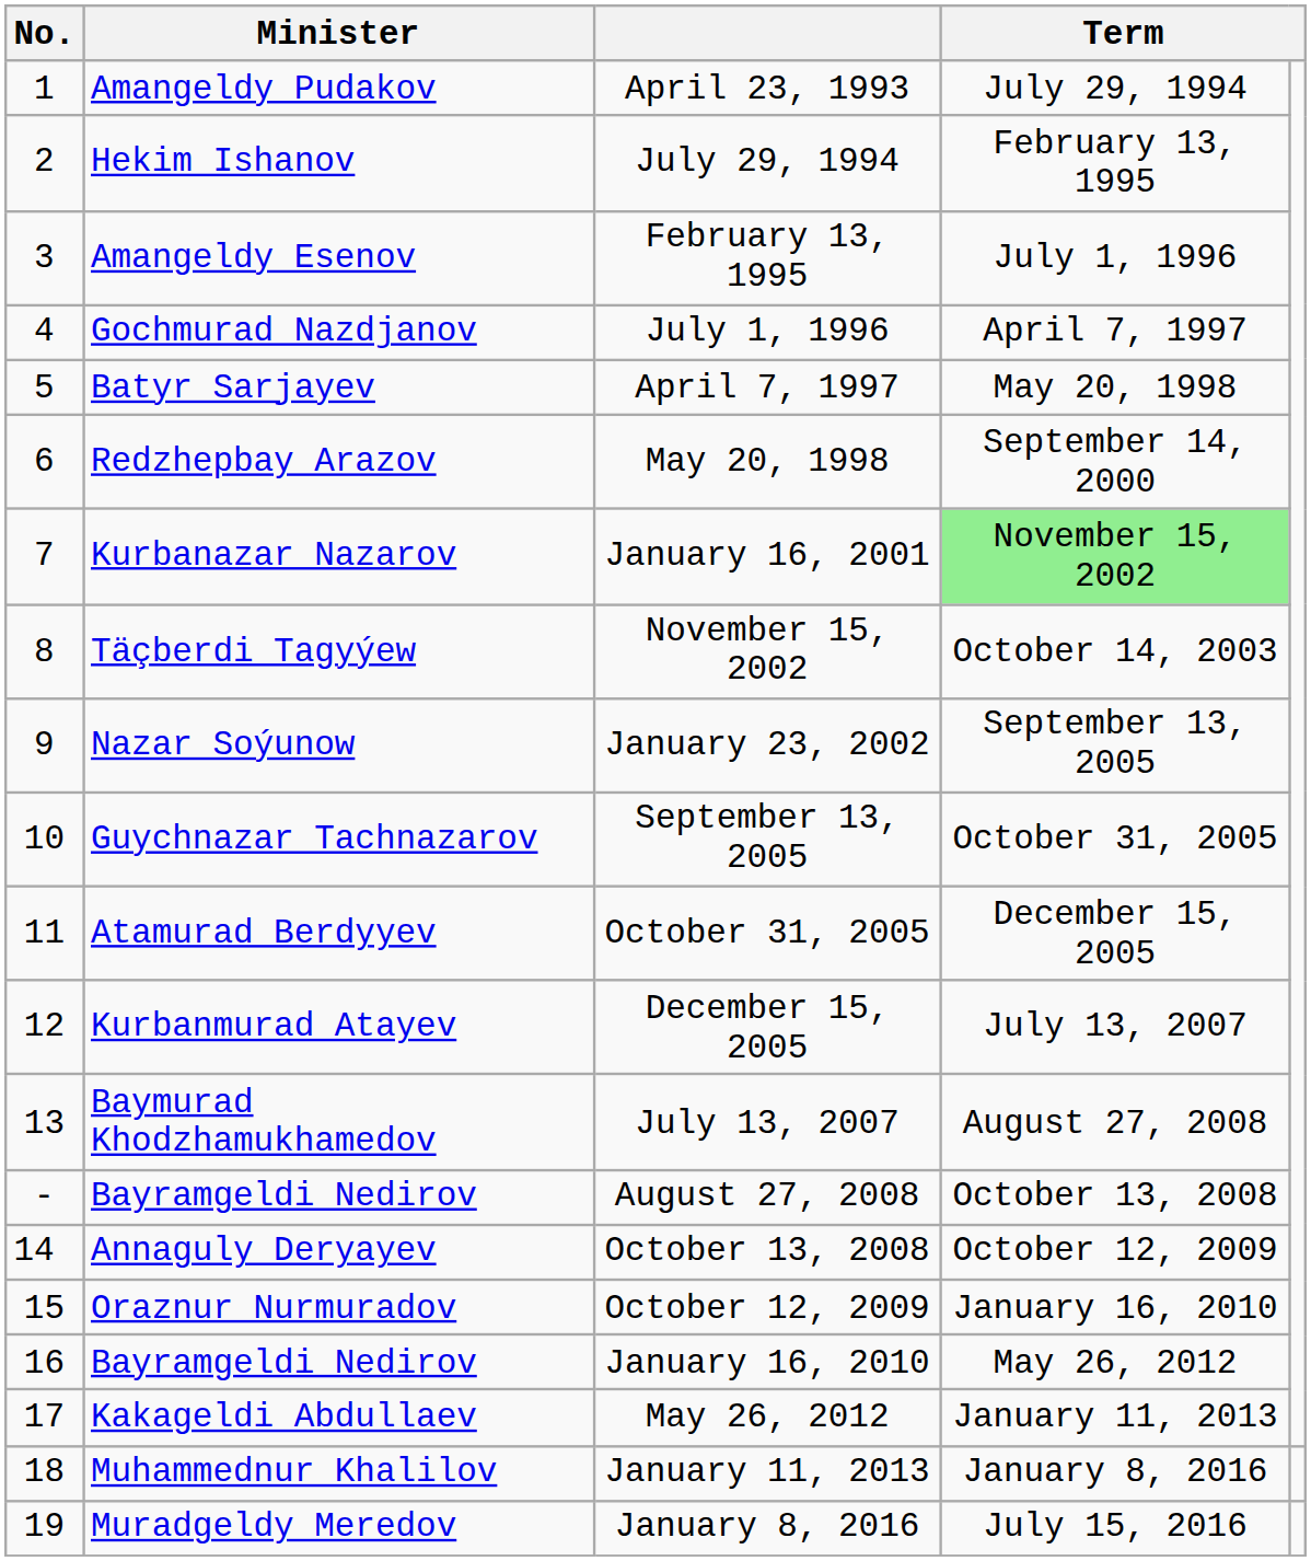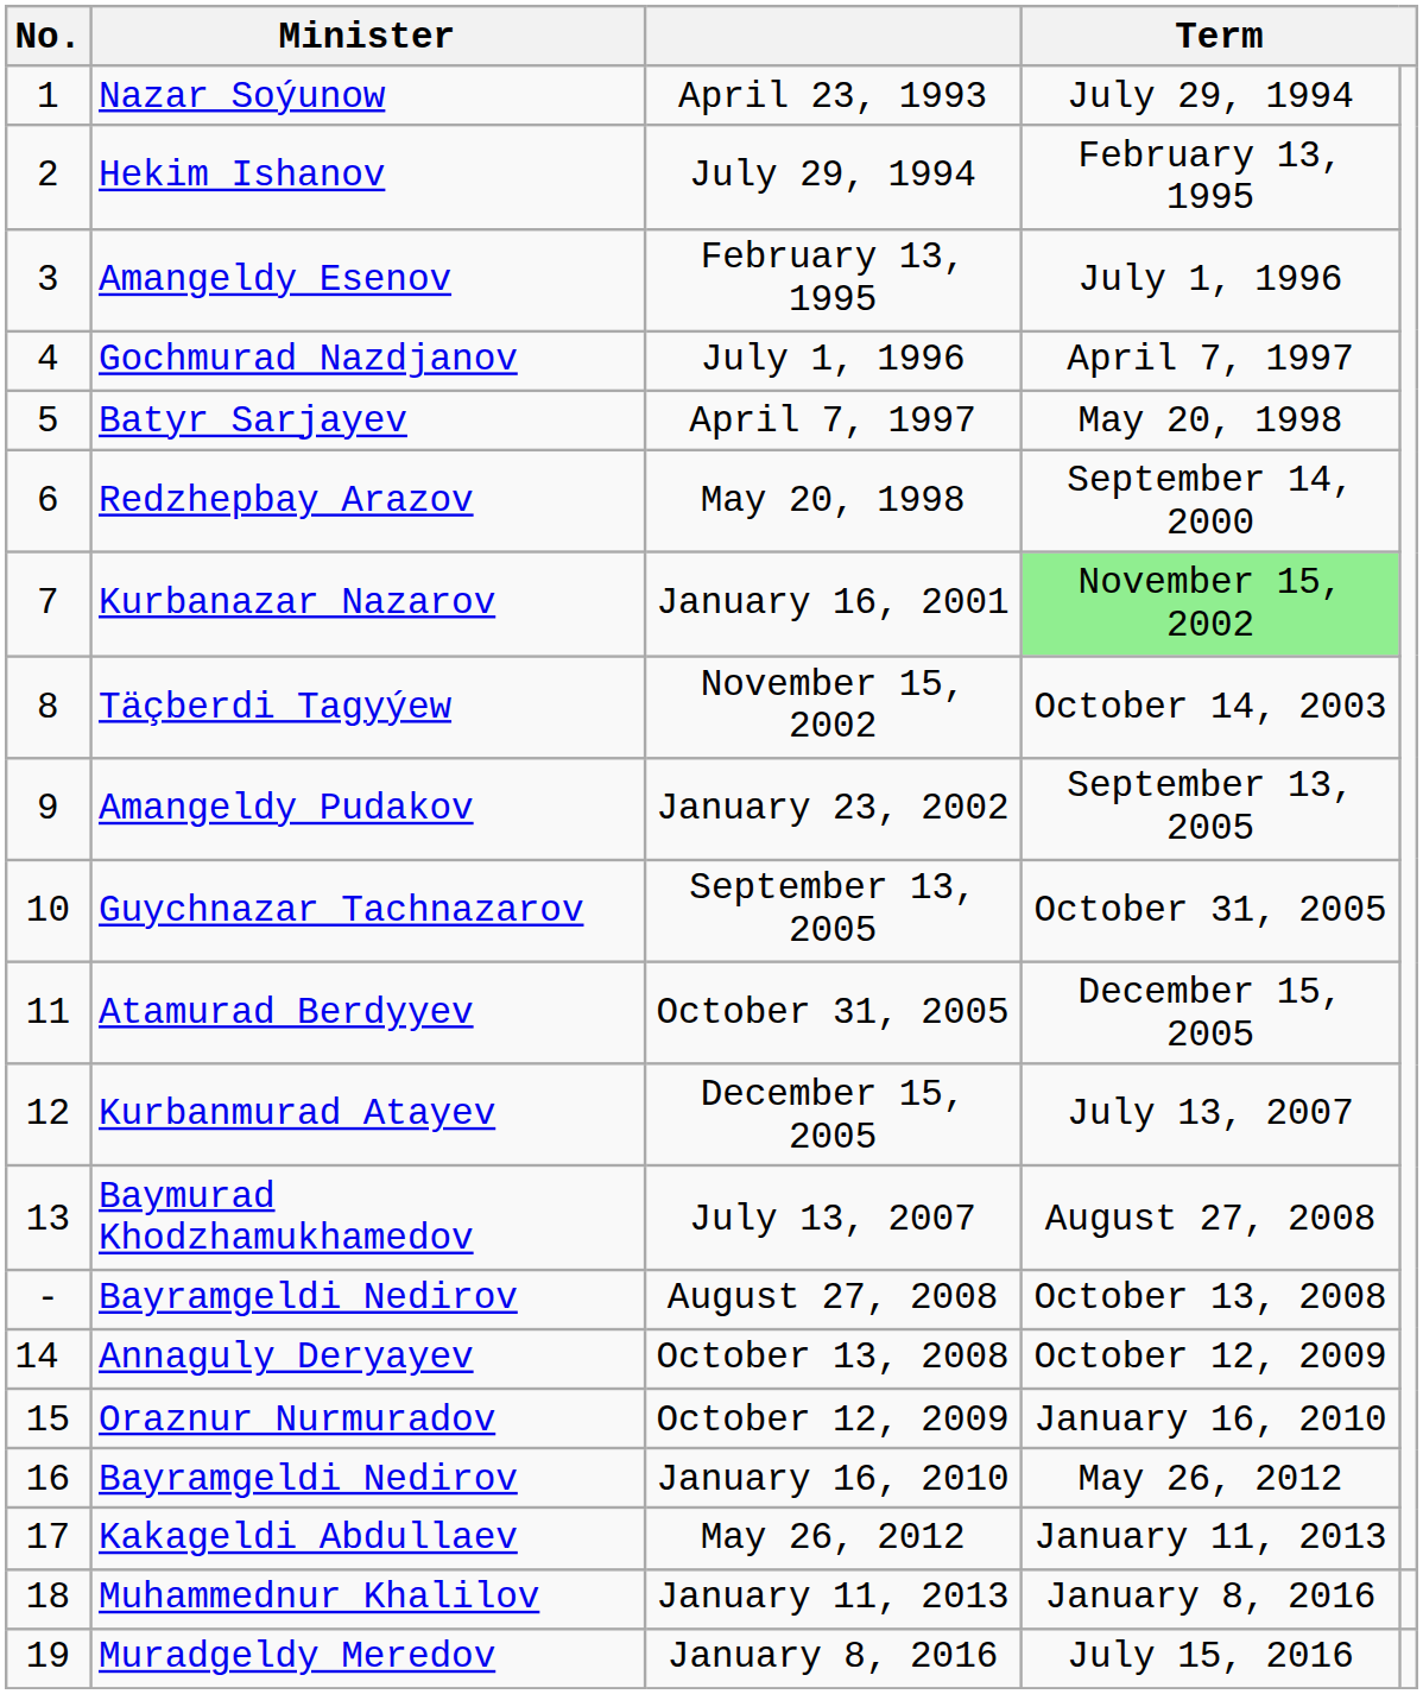April 23, 1993 | Minister: Amangeldy Pudakov -> Nazar Soýunow
January 23, 2002 | Minister: Nazar Soýunow -> Amangeldy Pudakov
